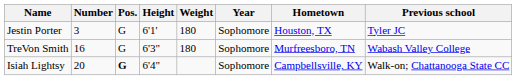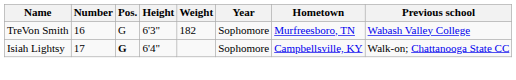- row: Jestin Porter | 3 | G | 6'1' | 180 | Sophomore | Houston, TX | Tyler JC
TreVon Smith | Weight: 180 -> 182
Isiah Lightsy | Number: 20 -> 17
